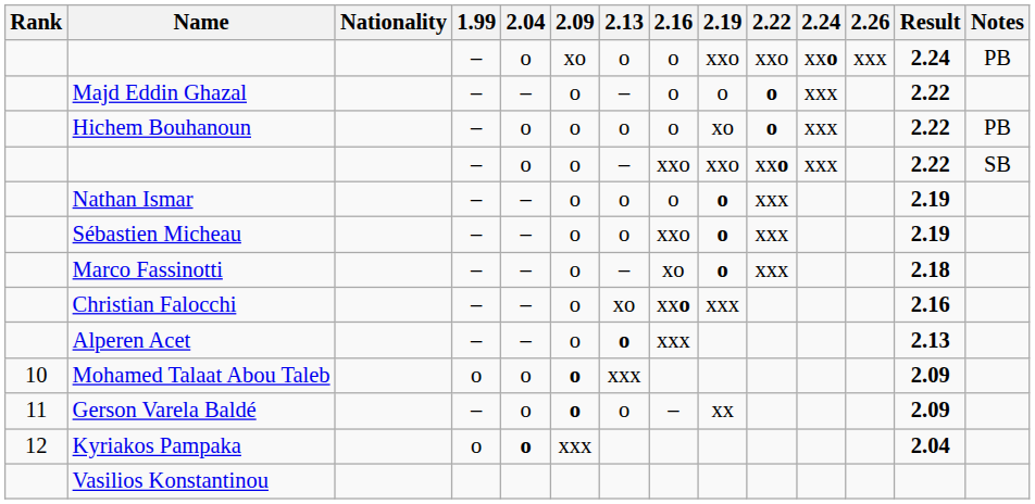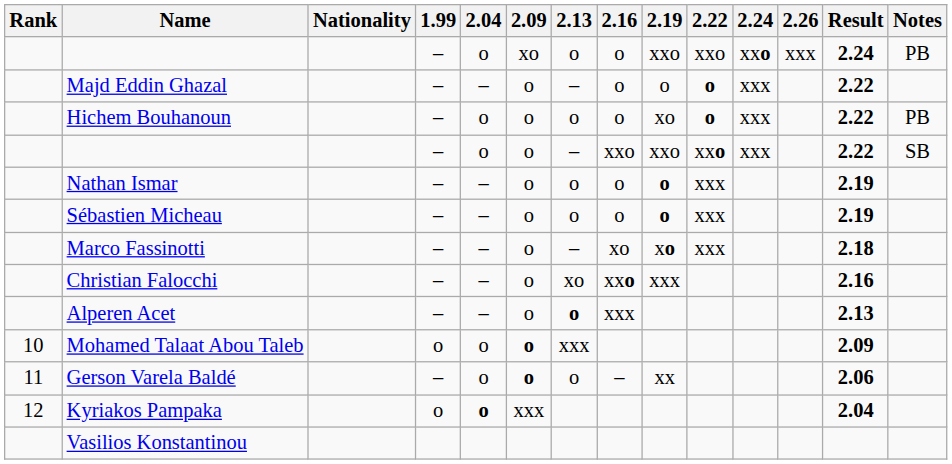Sébastien Micheau | 2.16: xxo -> o
Marco Fassinotti | 2.19: o -> xo
Gerson Varela Baldé | Result: 2.09 -> 2.06
